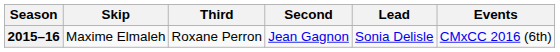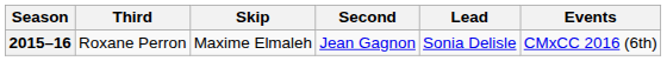columns swapped: Skip <-> Third
